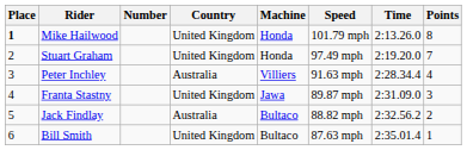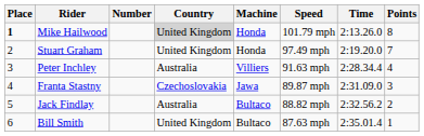Mike Hailwood | Country: no background -> lightgrey background
Franta Stastny | Country: United Kingdom -> Czechoslovakia
